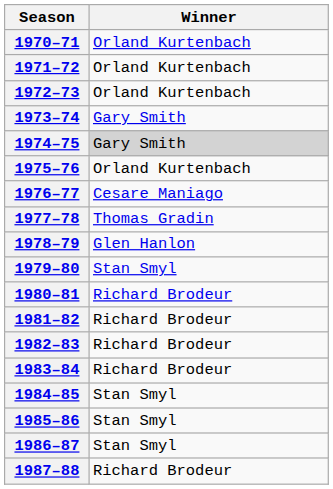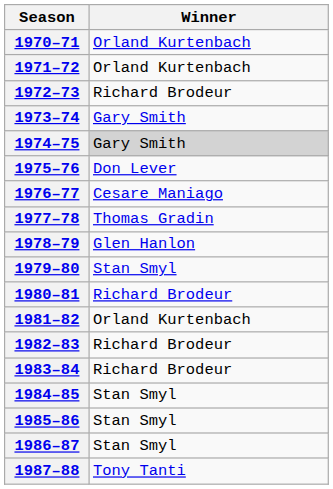1972–73 | Winner: Orland Kurtenbach -> Richard Brodeur
1975–76 | Winner: Orland Kurtenbach -> Don Lever
1981–82 | Winner: Richard Brodeur -> Orland Kurtenbach
1987–88 | Winner: Richard Brodeur -> Tony Tanti
